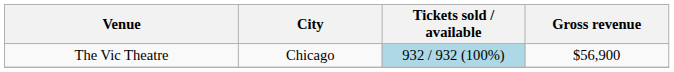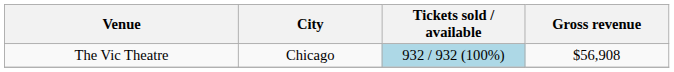The Vic Theatre | Gross revenue: $56,900 -> $56,908
